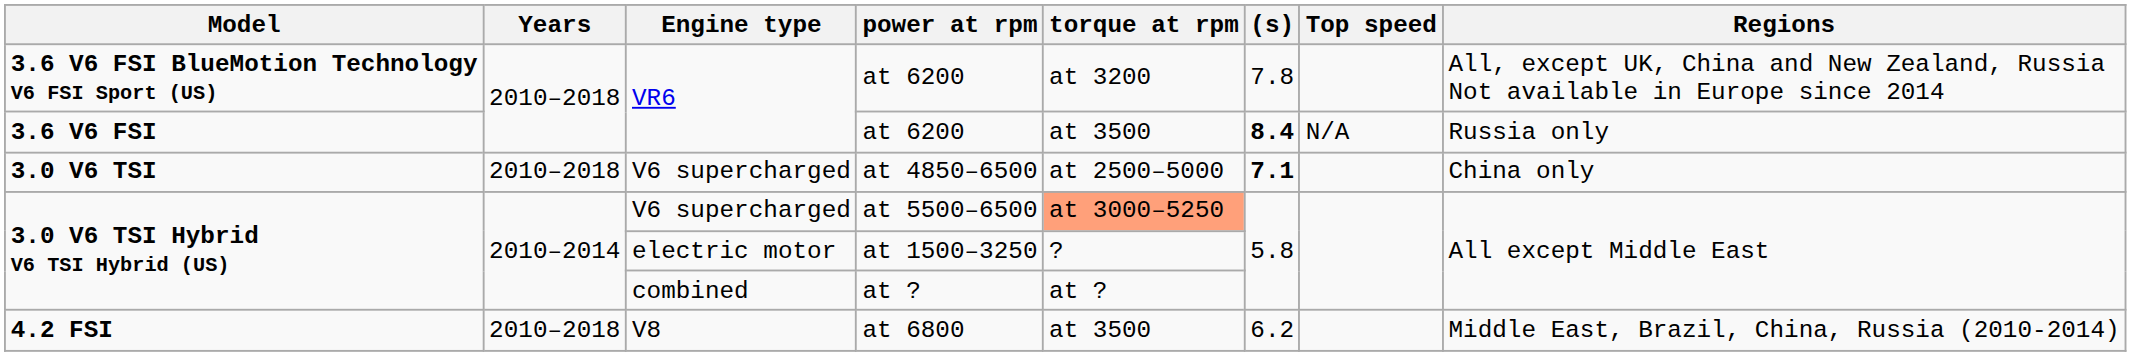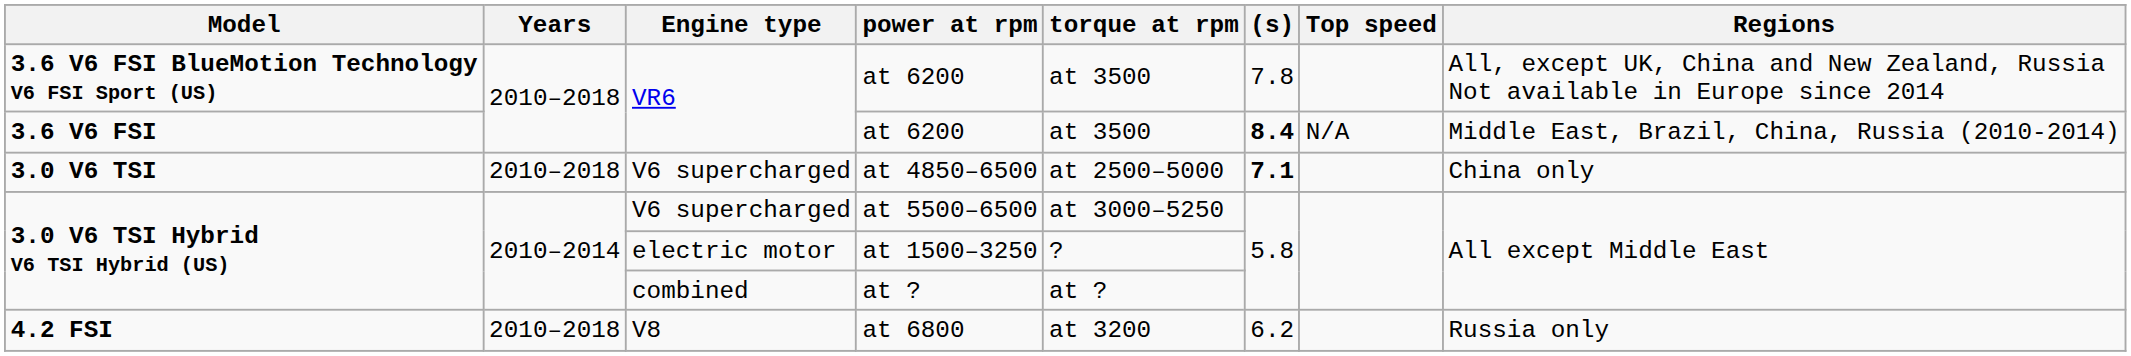3.6 V6 FSI BlueMotion Technology V6 FSI Sport (US) / at 6200 | torque at rpm: at 3200 -> at 3500
3.6 V6 FSI / at 6200 | Regions: Russia only -> Middle East, Brazil, China, Russia (2010-2014)
at 5500–6500 | torque at rpm: lightsalmon background -> no background
at 6800 | torque at rpm: at 3500 -> at 3200
at 6800 | Regions: Middle East, Brazil, China, Russia (2010-2014) -> Russia only
